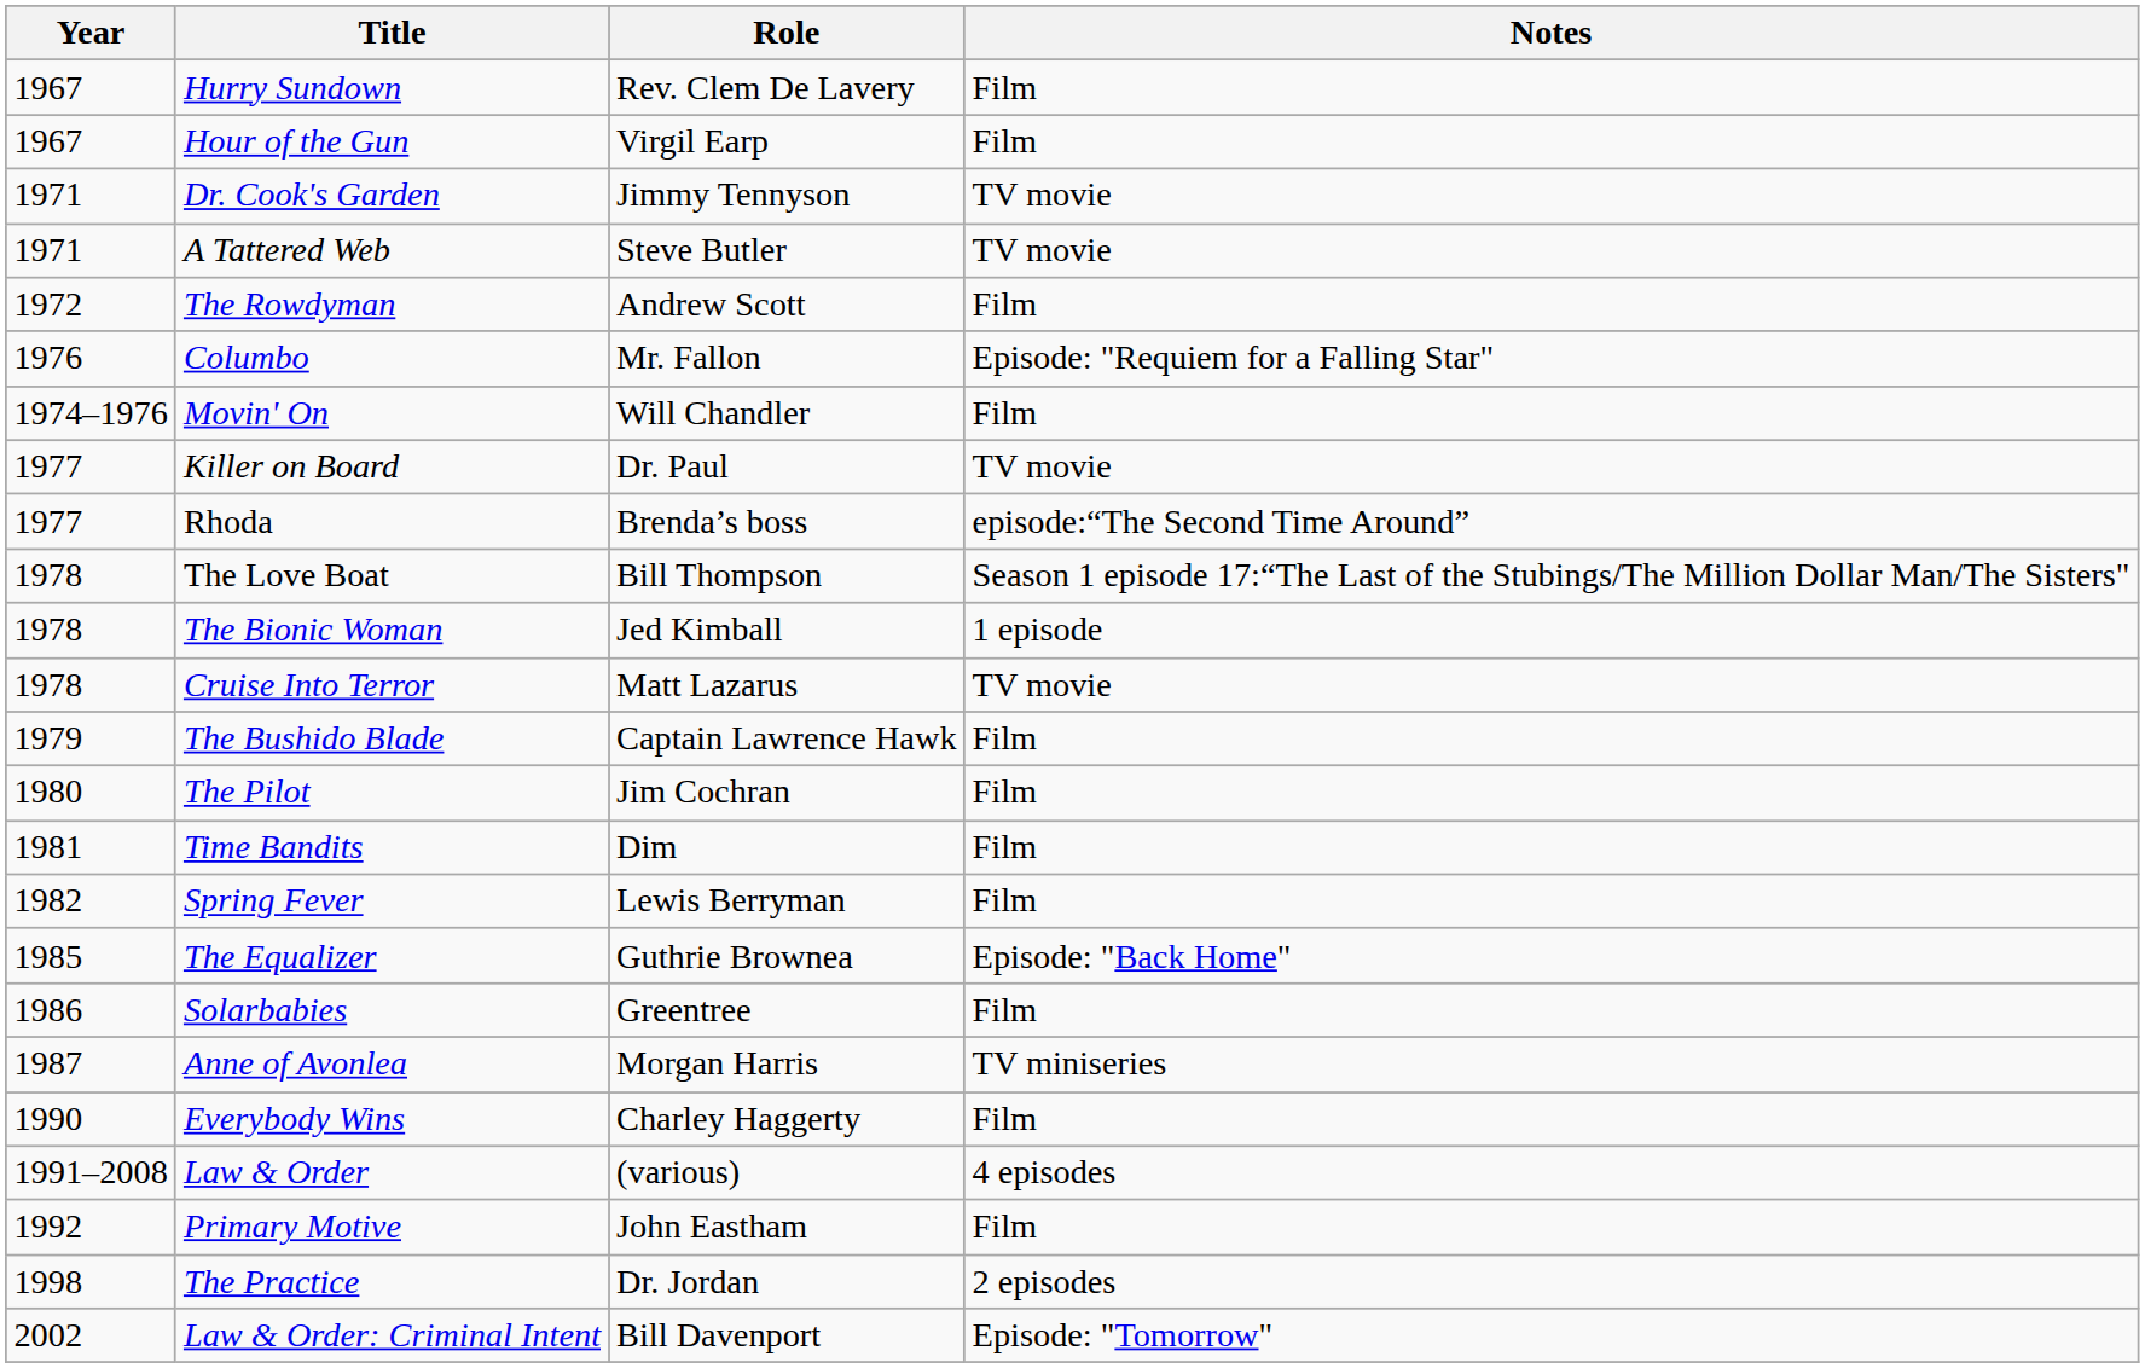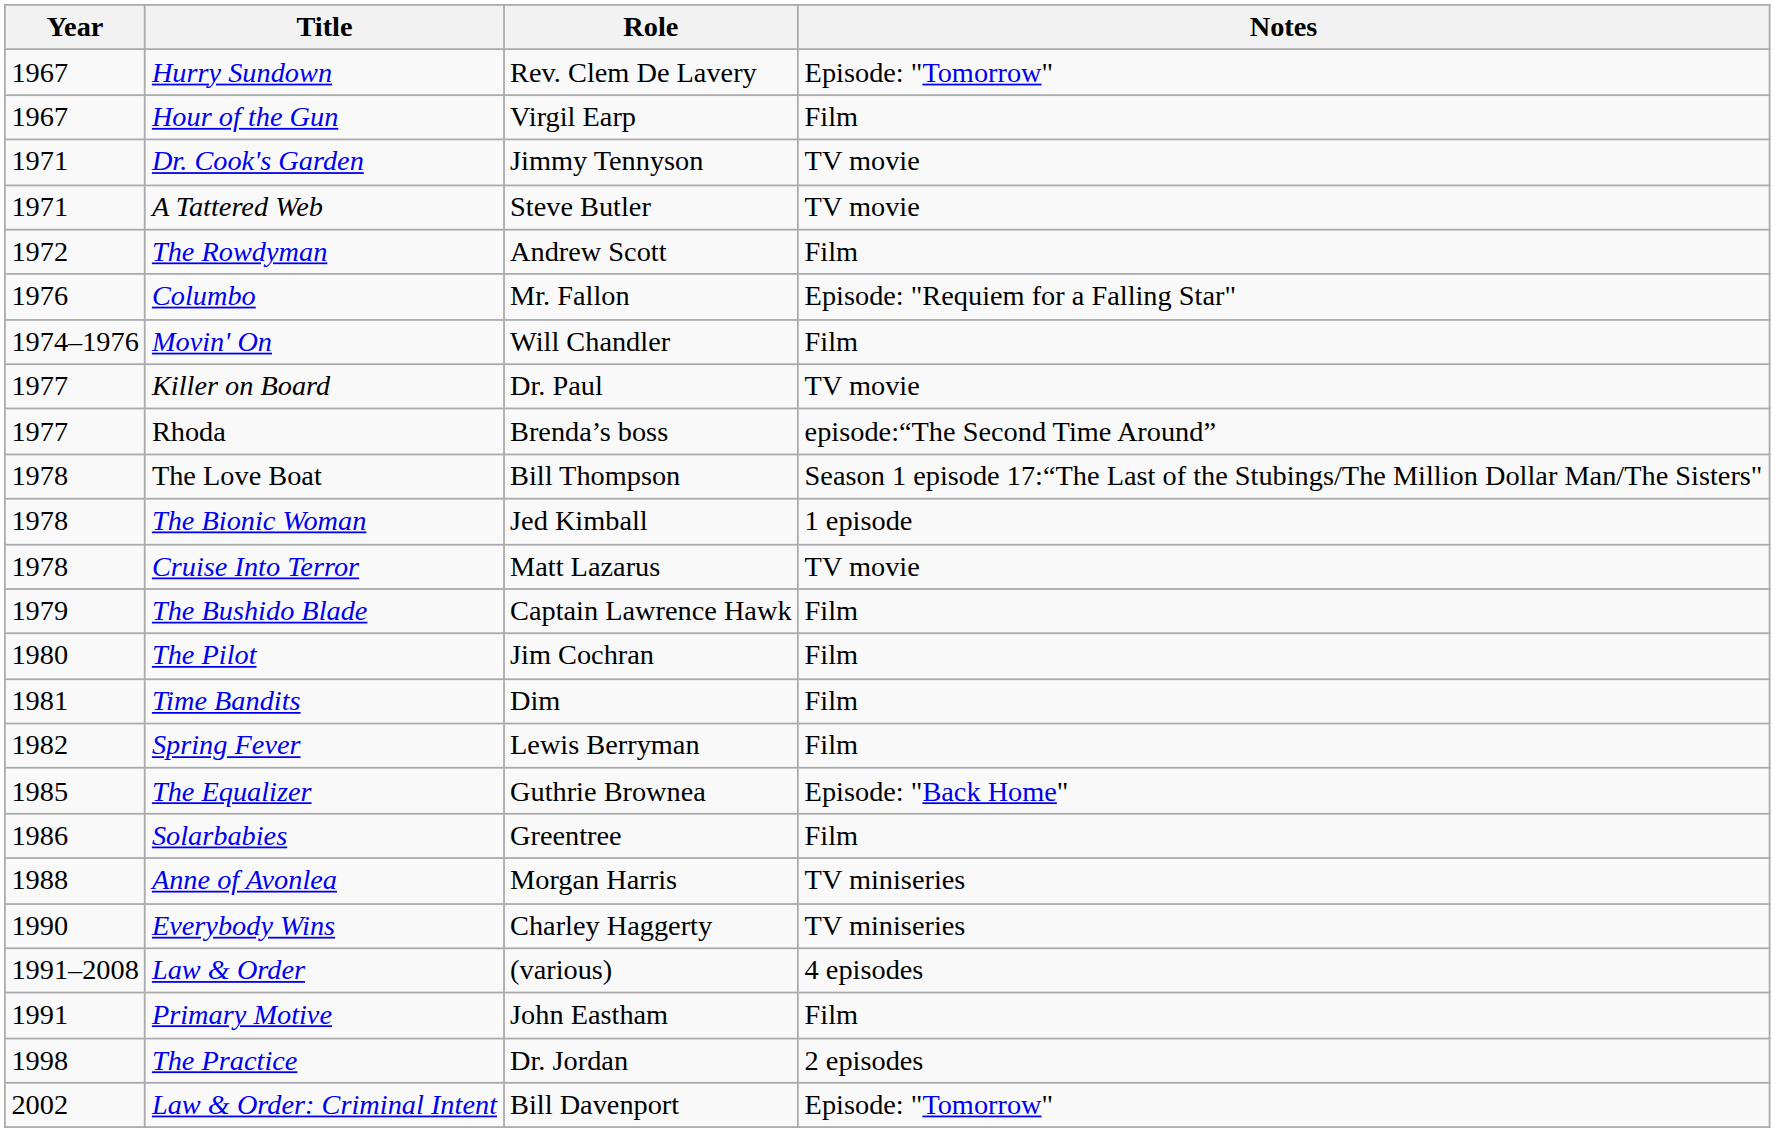Hurry Sundown | Notes: Film -> Episode: "Tomorrow"
Anne of Avonlea | Year: 1987 -> 1988
Everybody Wins | Notes: Film -> TV miniseries
Primary Motive | Year: 1992 -> 1991
